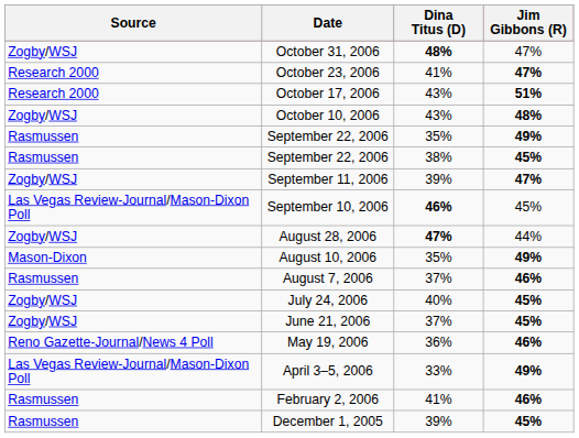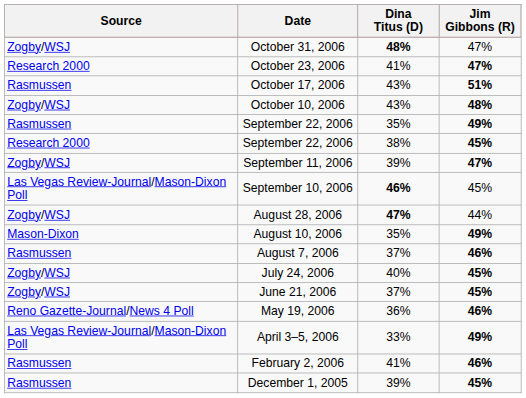October 17, 2006 | Source: Research 2000 -> Rasmussen
September 22, 2006 / 38% | Source: Rasmussen -> Research 2000
